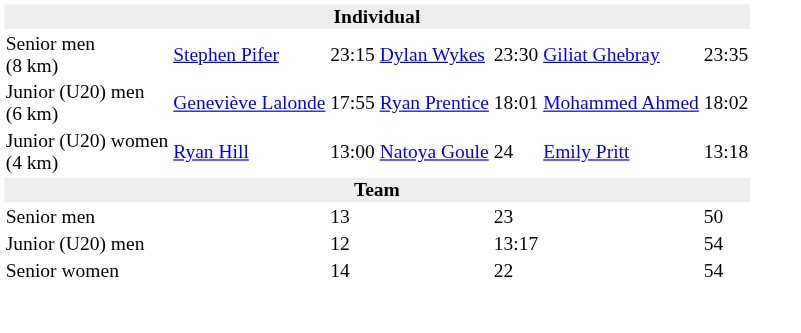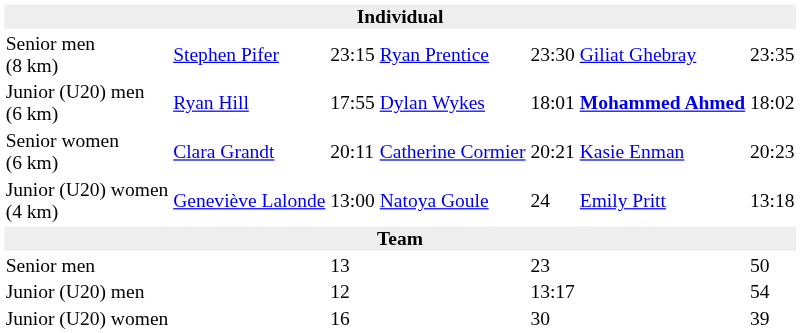Senior men (8 km) | column 4: Dylan Wykes -> Ryan Prentice
Junior (U20) men (6 km) | column 2: Geneviève Lalonde -> Ryan Hill
Junior (U20) men (6 km) | column 4: Ryan Prentice -> Dylan Wykes
Junior (U20) men (6 km) | column 6: normal -> bold
+ row: Senior women (6 km) | Clara Grandt | 20:11 | Catherine Cormier | 20:21 | Kasie Enman | 20:23
Junior (U20) women (4 km) | column 2: Ryan Hill -> Geneviève Lalonde
- row: Senior women | 14 | 22 | 54
+ row: Junior (U20) women | 16 | 30 | 39
